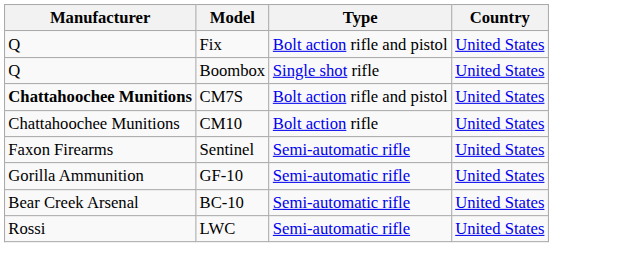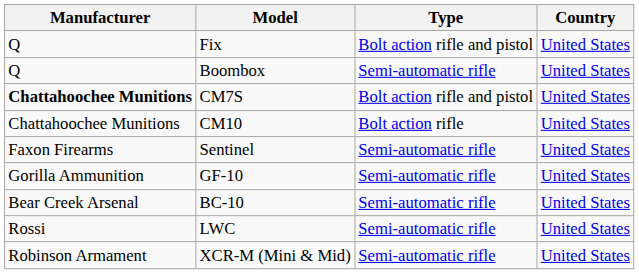Boombox | Type: Single shot rifle -> Semi-automatic rifle
+ row: Robinson Armament | XCR-M (Mini & Mid) | Semi-automatic rifle | United States
